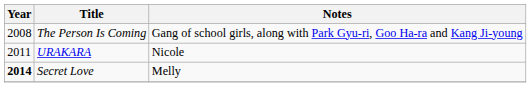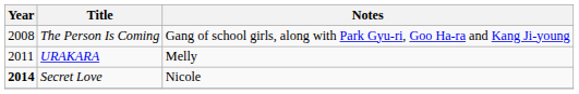URAKARA | Notes: Nicole -> Melly
Secret Love | Notes: Melly -> Nicole
